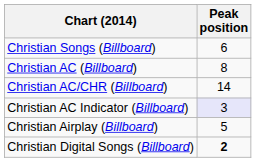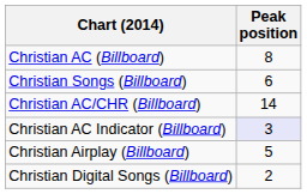rows swapped: Christian Songs (Billboard) <-> Christian AC (Billboard)
Christian Digital Songs (Billboard) | Peak position: bold -> normal
